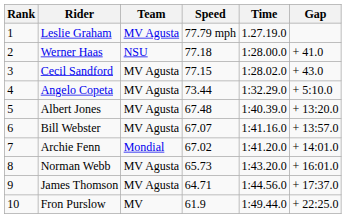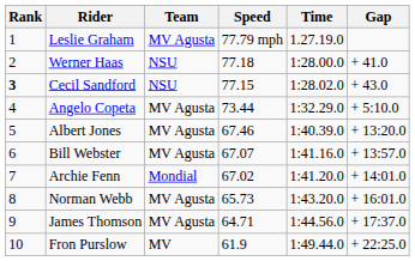Cecil Sandford | Rank: normal -> bold
Cecil Sandford | Team: MV Agusta -> NSU
Albert Jones | Speed: 67.48 -> 67.46
